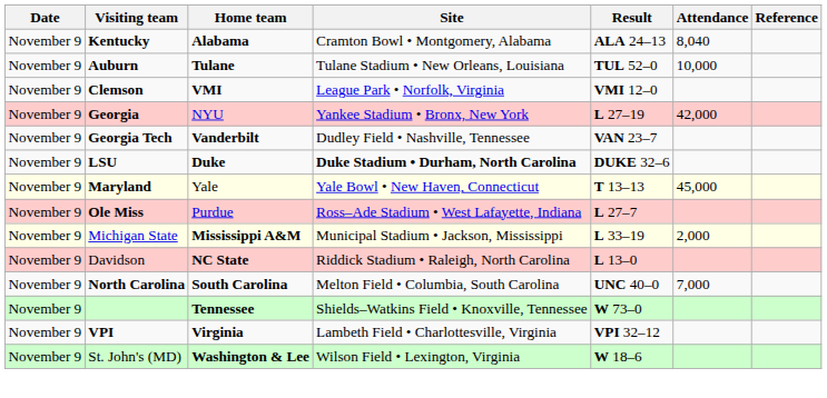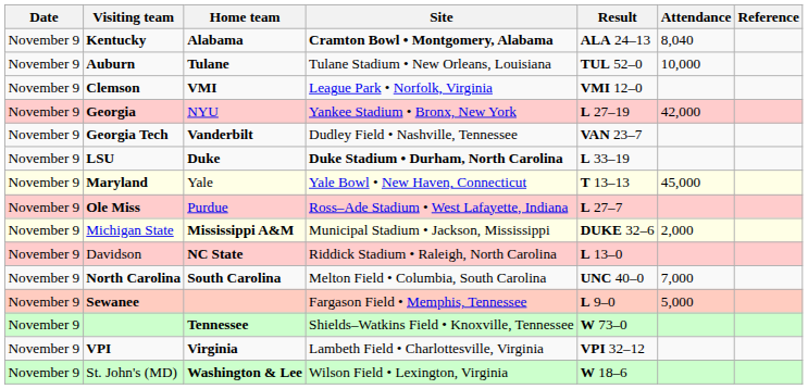Kentucky | Site: normal -> bold
LSU | Result: DUKE 32–6 -> L 33–19
Michigan State | Result: L 33–19 -> DUKE 32–6
+ row: November 9 | Sewanee | Fargason Field • Memphis, Tennessee | L 9–0 | 5,000
